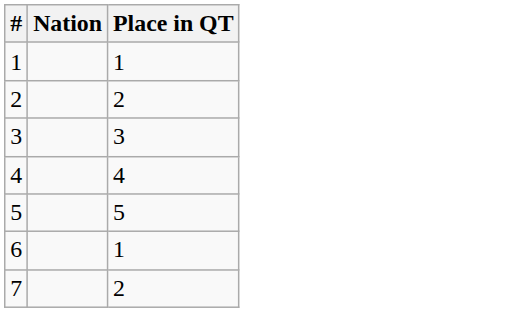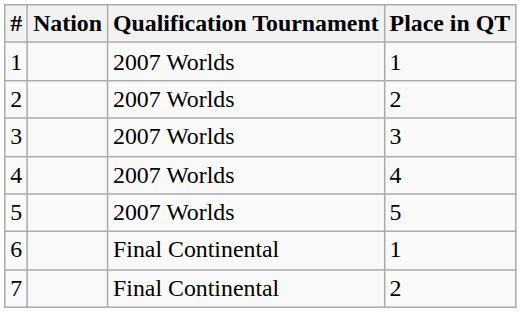+ column: Qualification Tournament | 2007 Worlds | 2007 Worlds | 2007 Worlds | 2007 Worlds | 2007 Worlds | Final Continental | Final Continental
